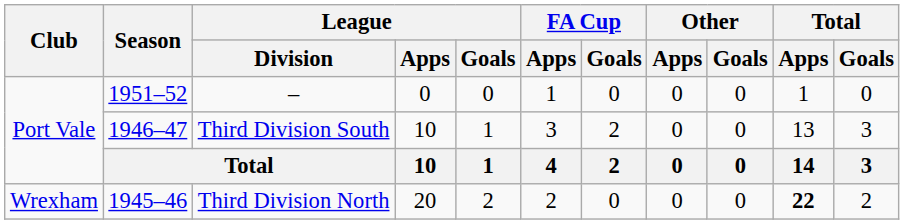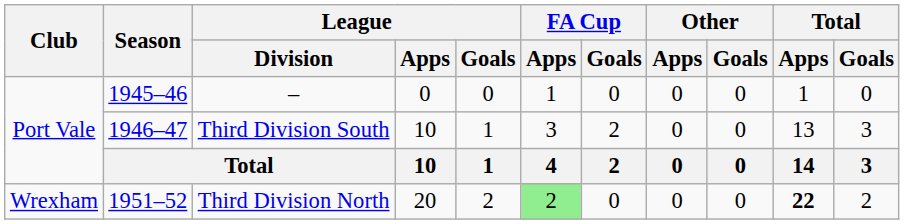– | Season: 1951–52 -> 1945–46
Third Division North | Season: 1945–46 -> 1951–52
Third Division North | FA Cup / Apps: no background -> lightgreen background
